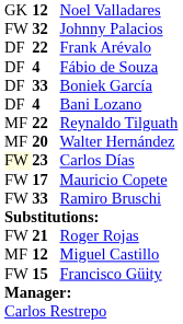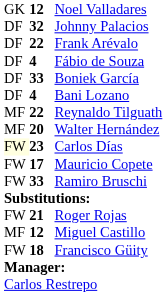Johnny Palacios | column 1: FW -> DF
Francisco Güity | column 2: 15 -> 18
